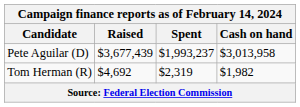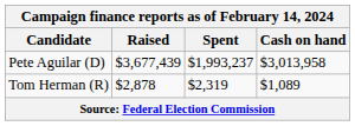Tom Herman (R) | Raised: $4,692 -> $2,878
Tom Herman (R) | Cash on hand: $1,982 -> $1,089
